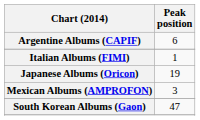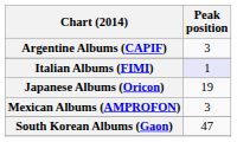Argentine Albums (CAPIF) | Peak position: 6 -> 3
Italian Albums (FIMI) | Peak position: no background -> lavender background
